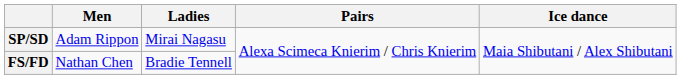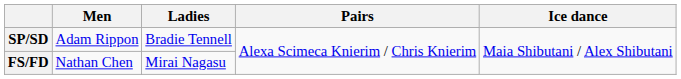SP/SD | Ladies: Mirai Nagasu -> Bradie Tennell
FS/FD | Ladies: Bradie Tennell -> Mirai Nagasu
